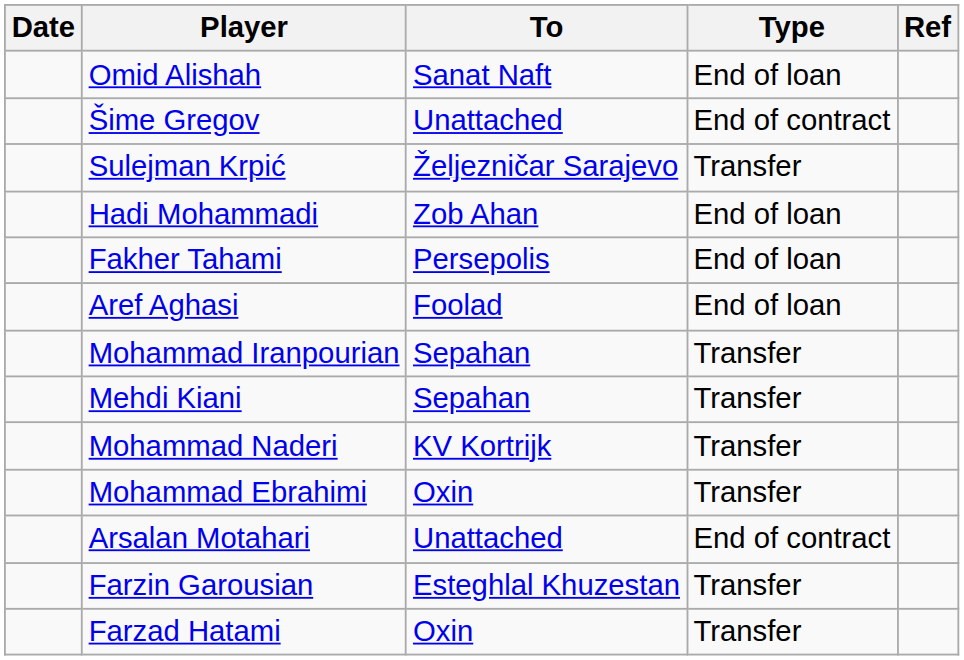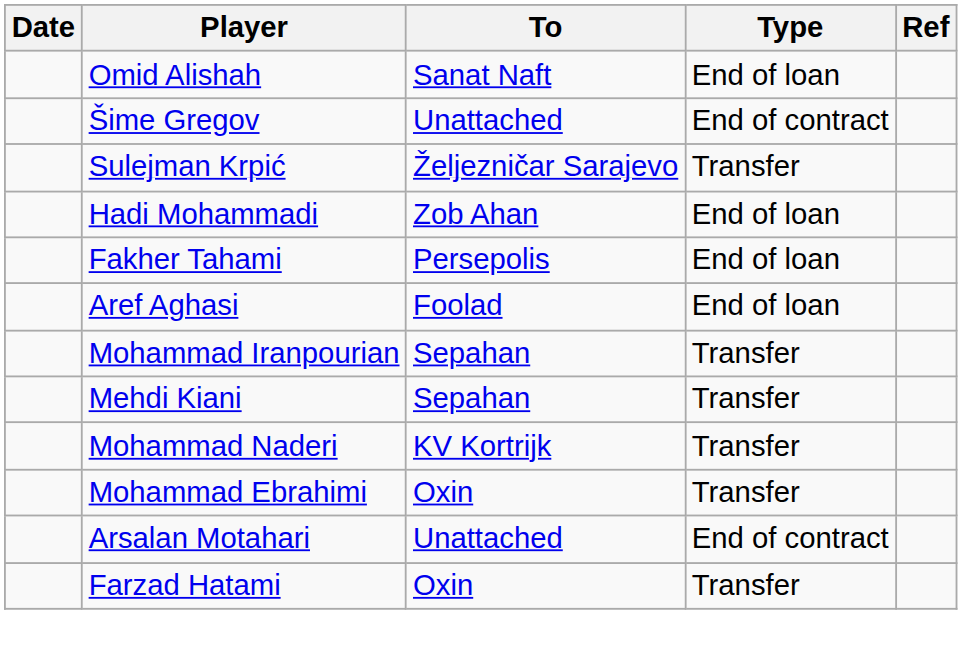- row: Farzin Garousian | Esteghlal Khuzestan | Transfer
